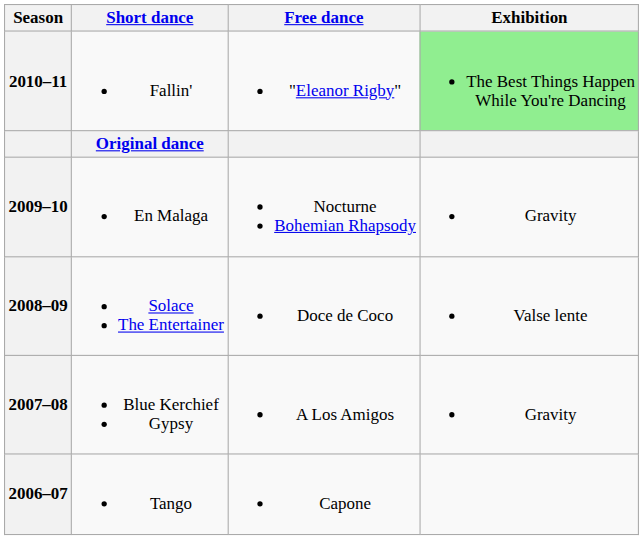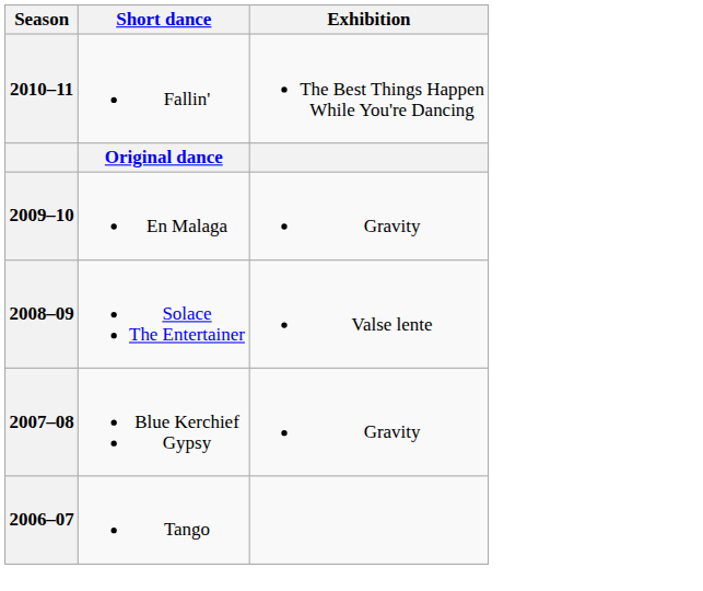- column: Free dance | "Eleanor Rigby" | Nocturne Bohemian Rhapsody | Doce de Coco | A Los Amigos | Capone
2010–11 | Exhibition: lightgreen background -> no background
